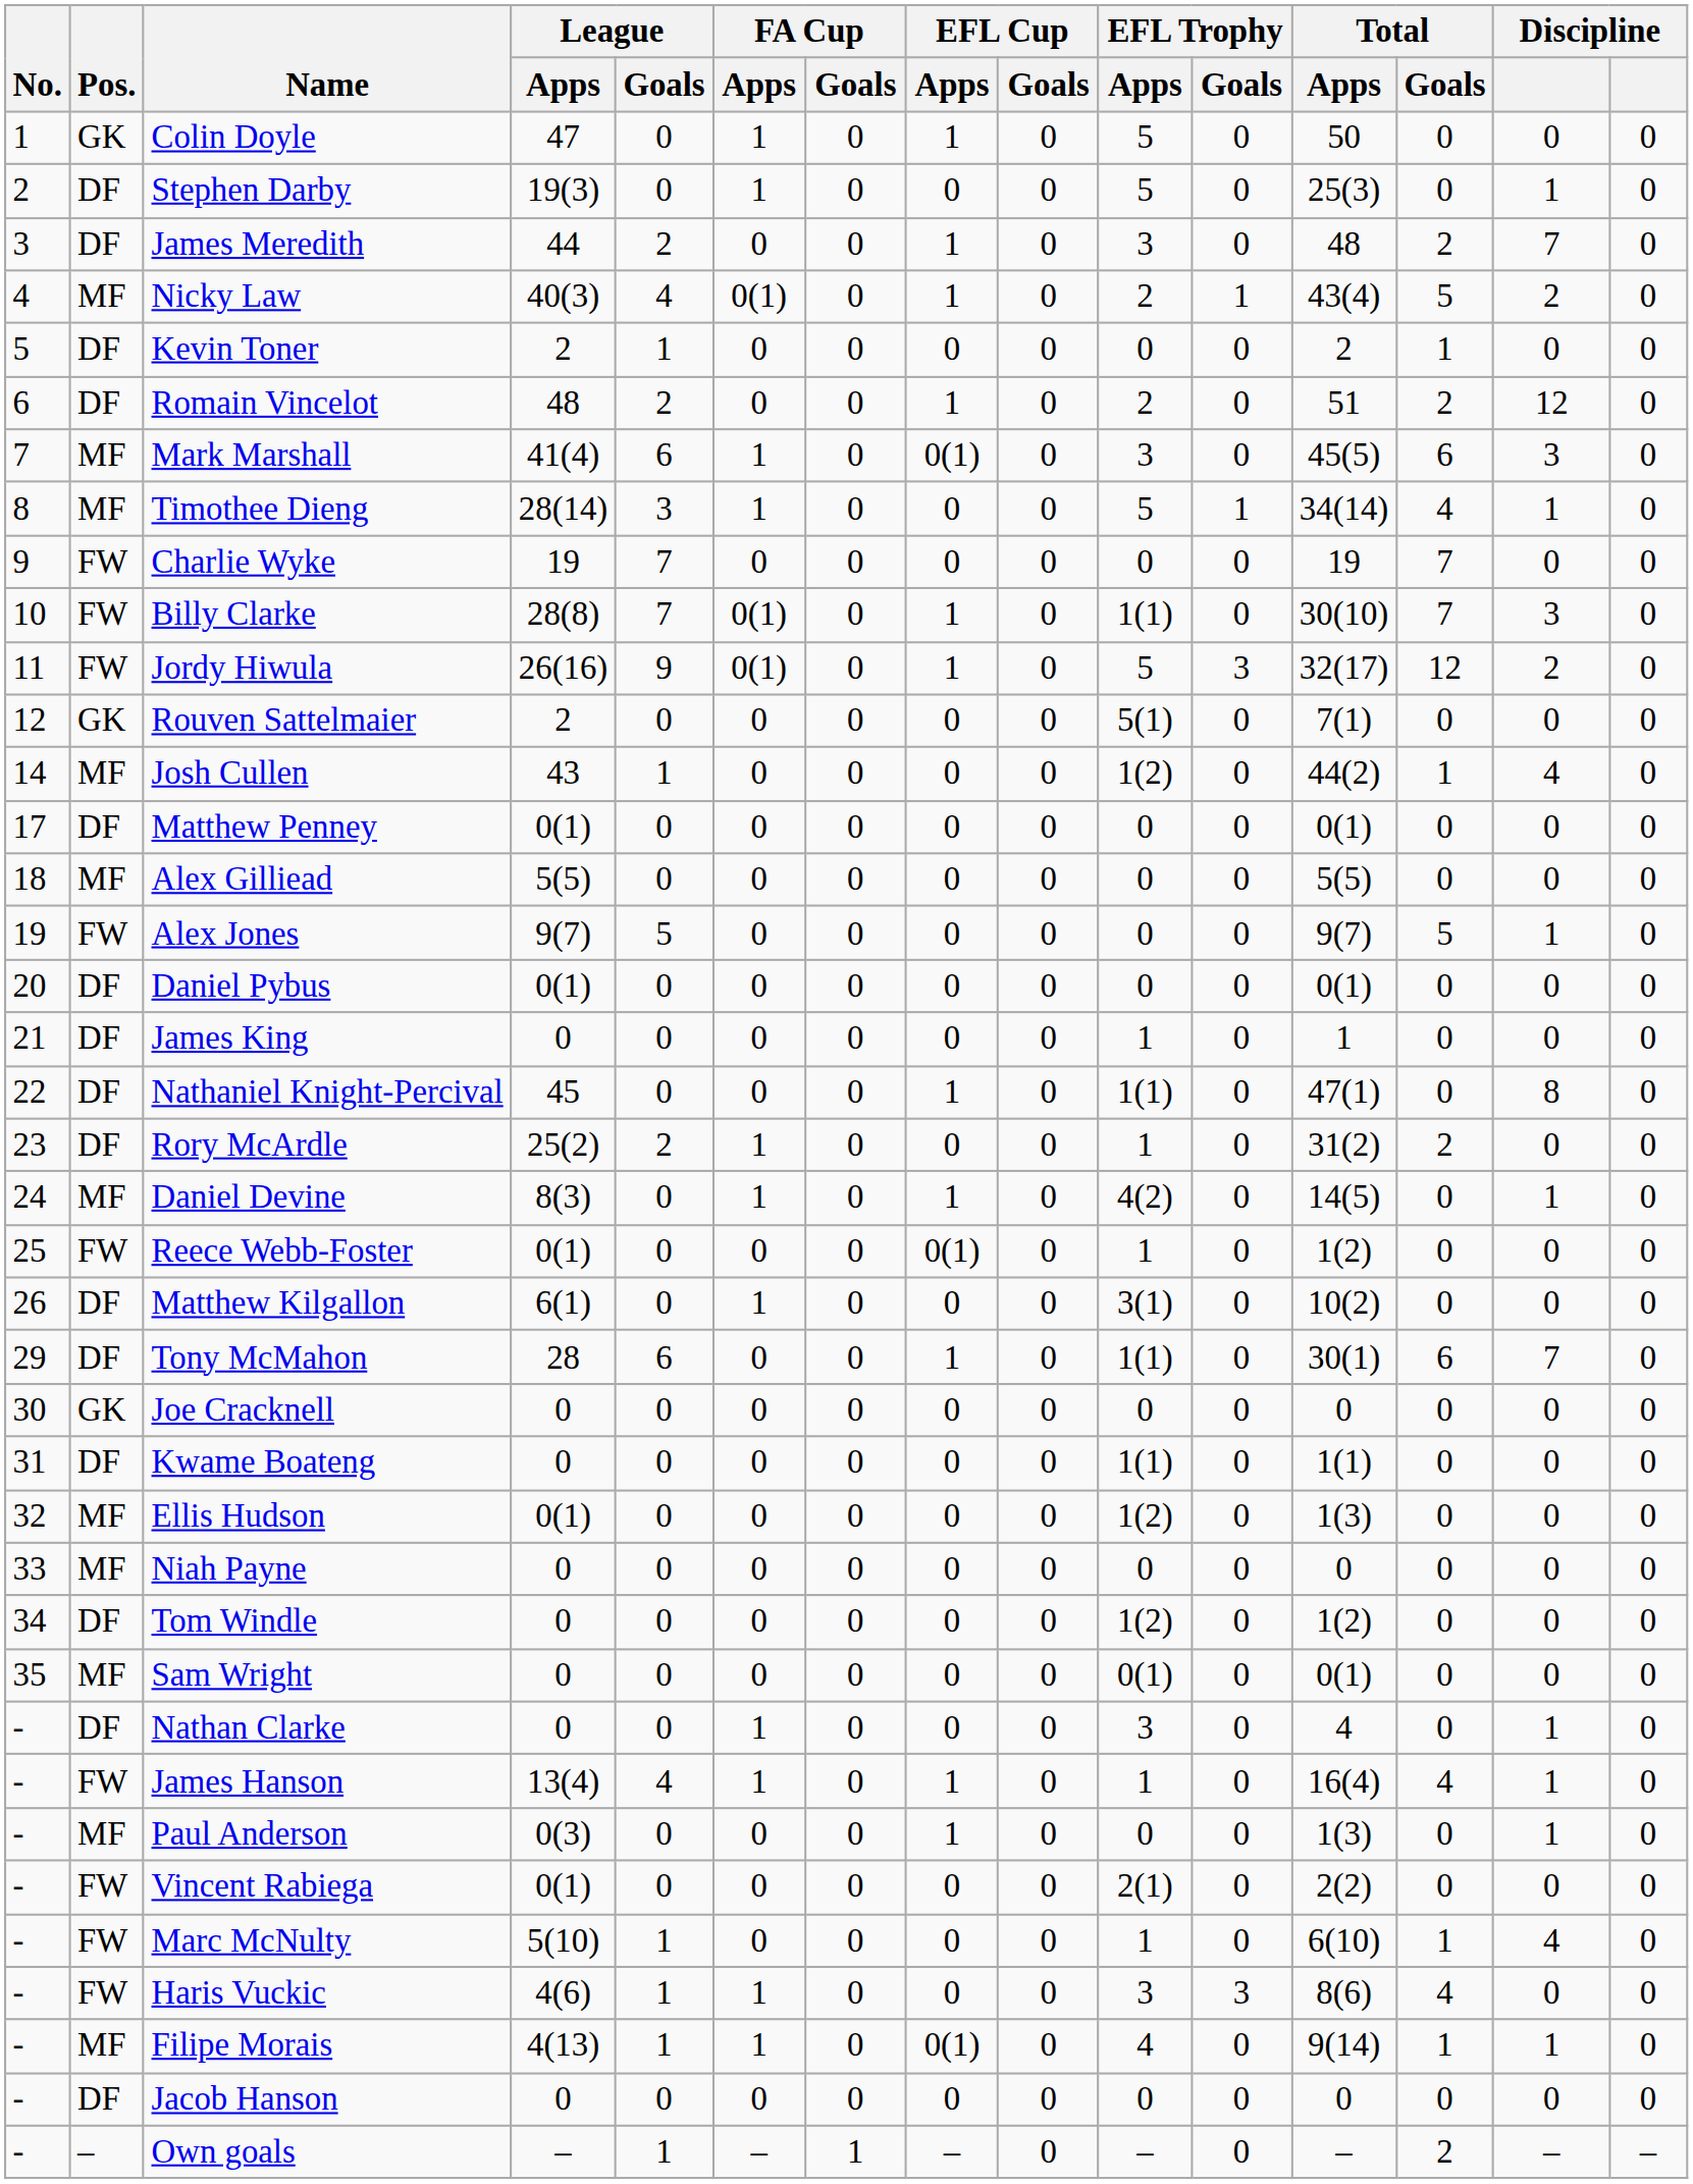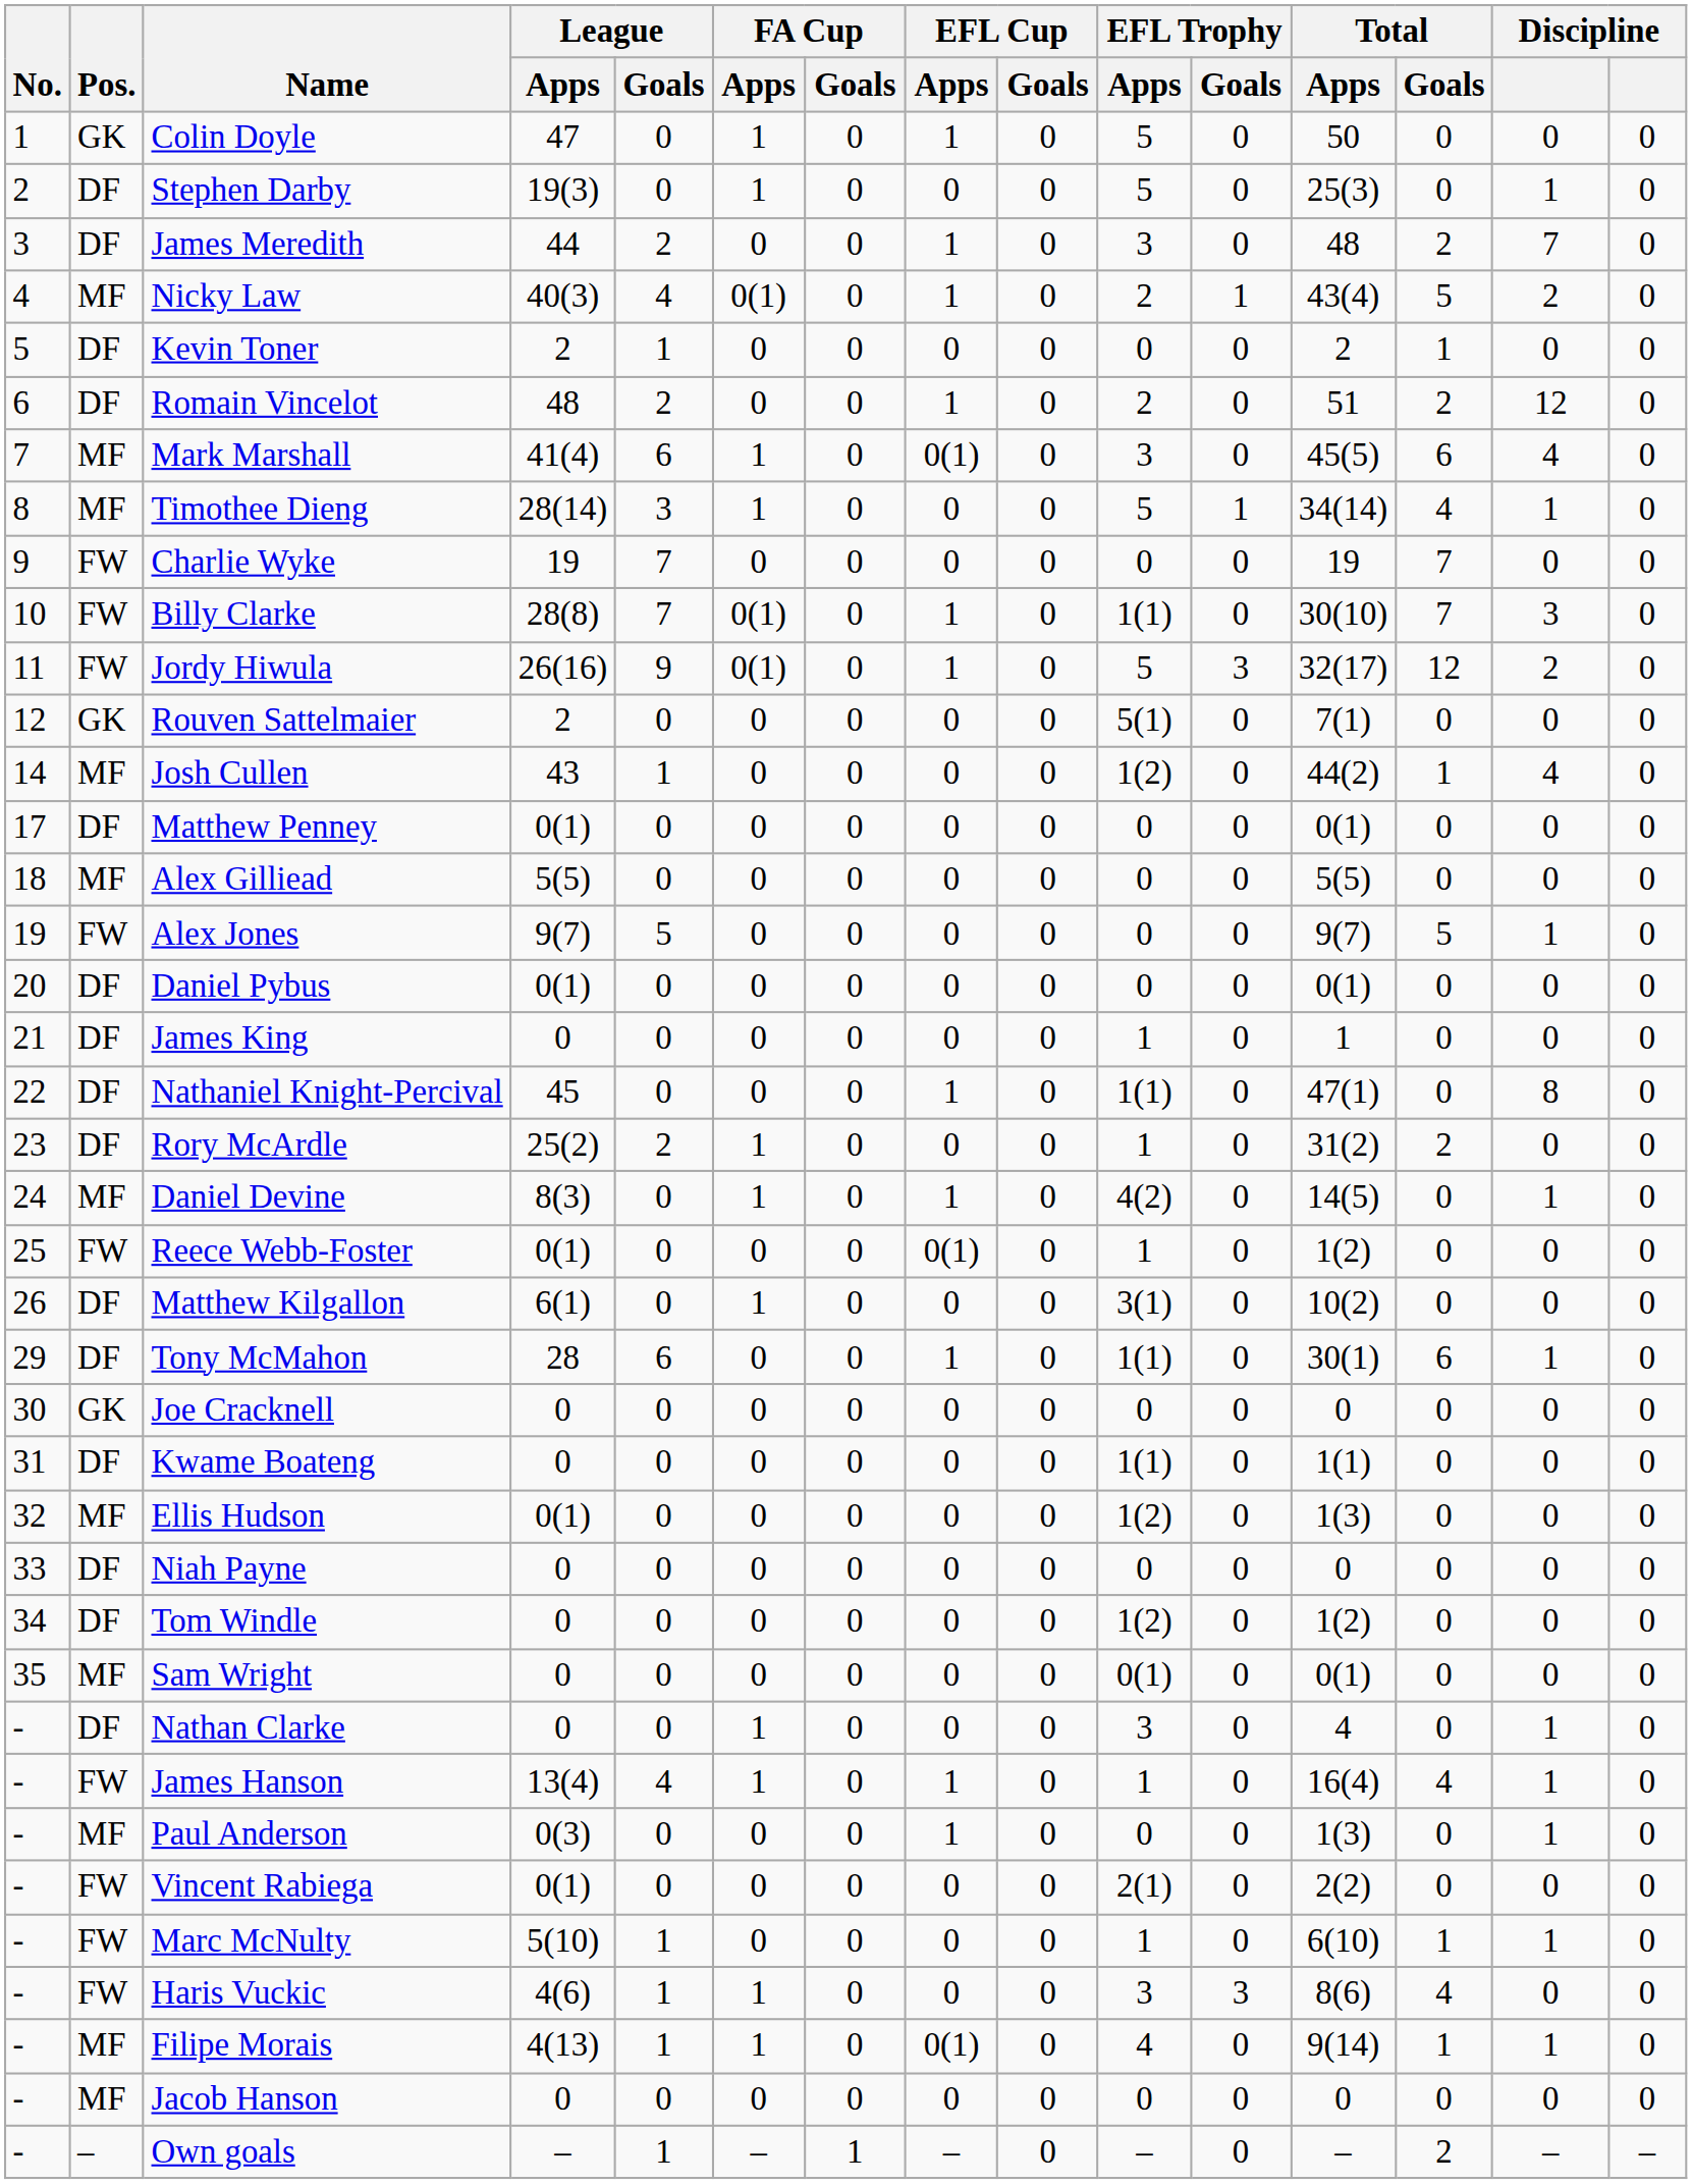Mark Marshall | column 14: 3 -> 4
Tony McMahon | column 14: 7 -> 1
Niah Payne | Pos.: MF -> DF
Marc McNulty | column 14: 4 -> 1
Jacob Hanson | Pos.: DF -> MF
